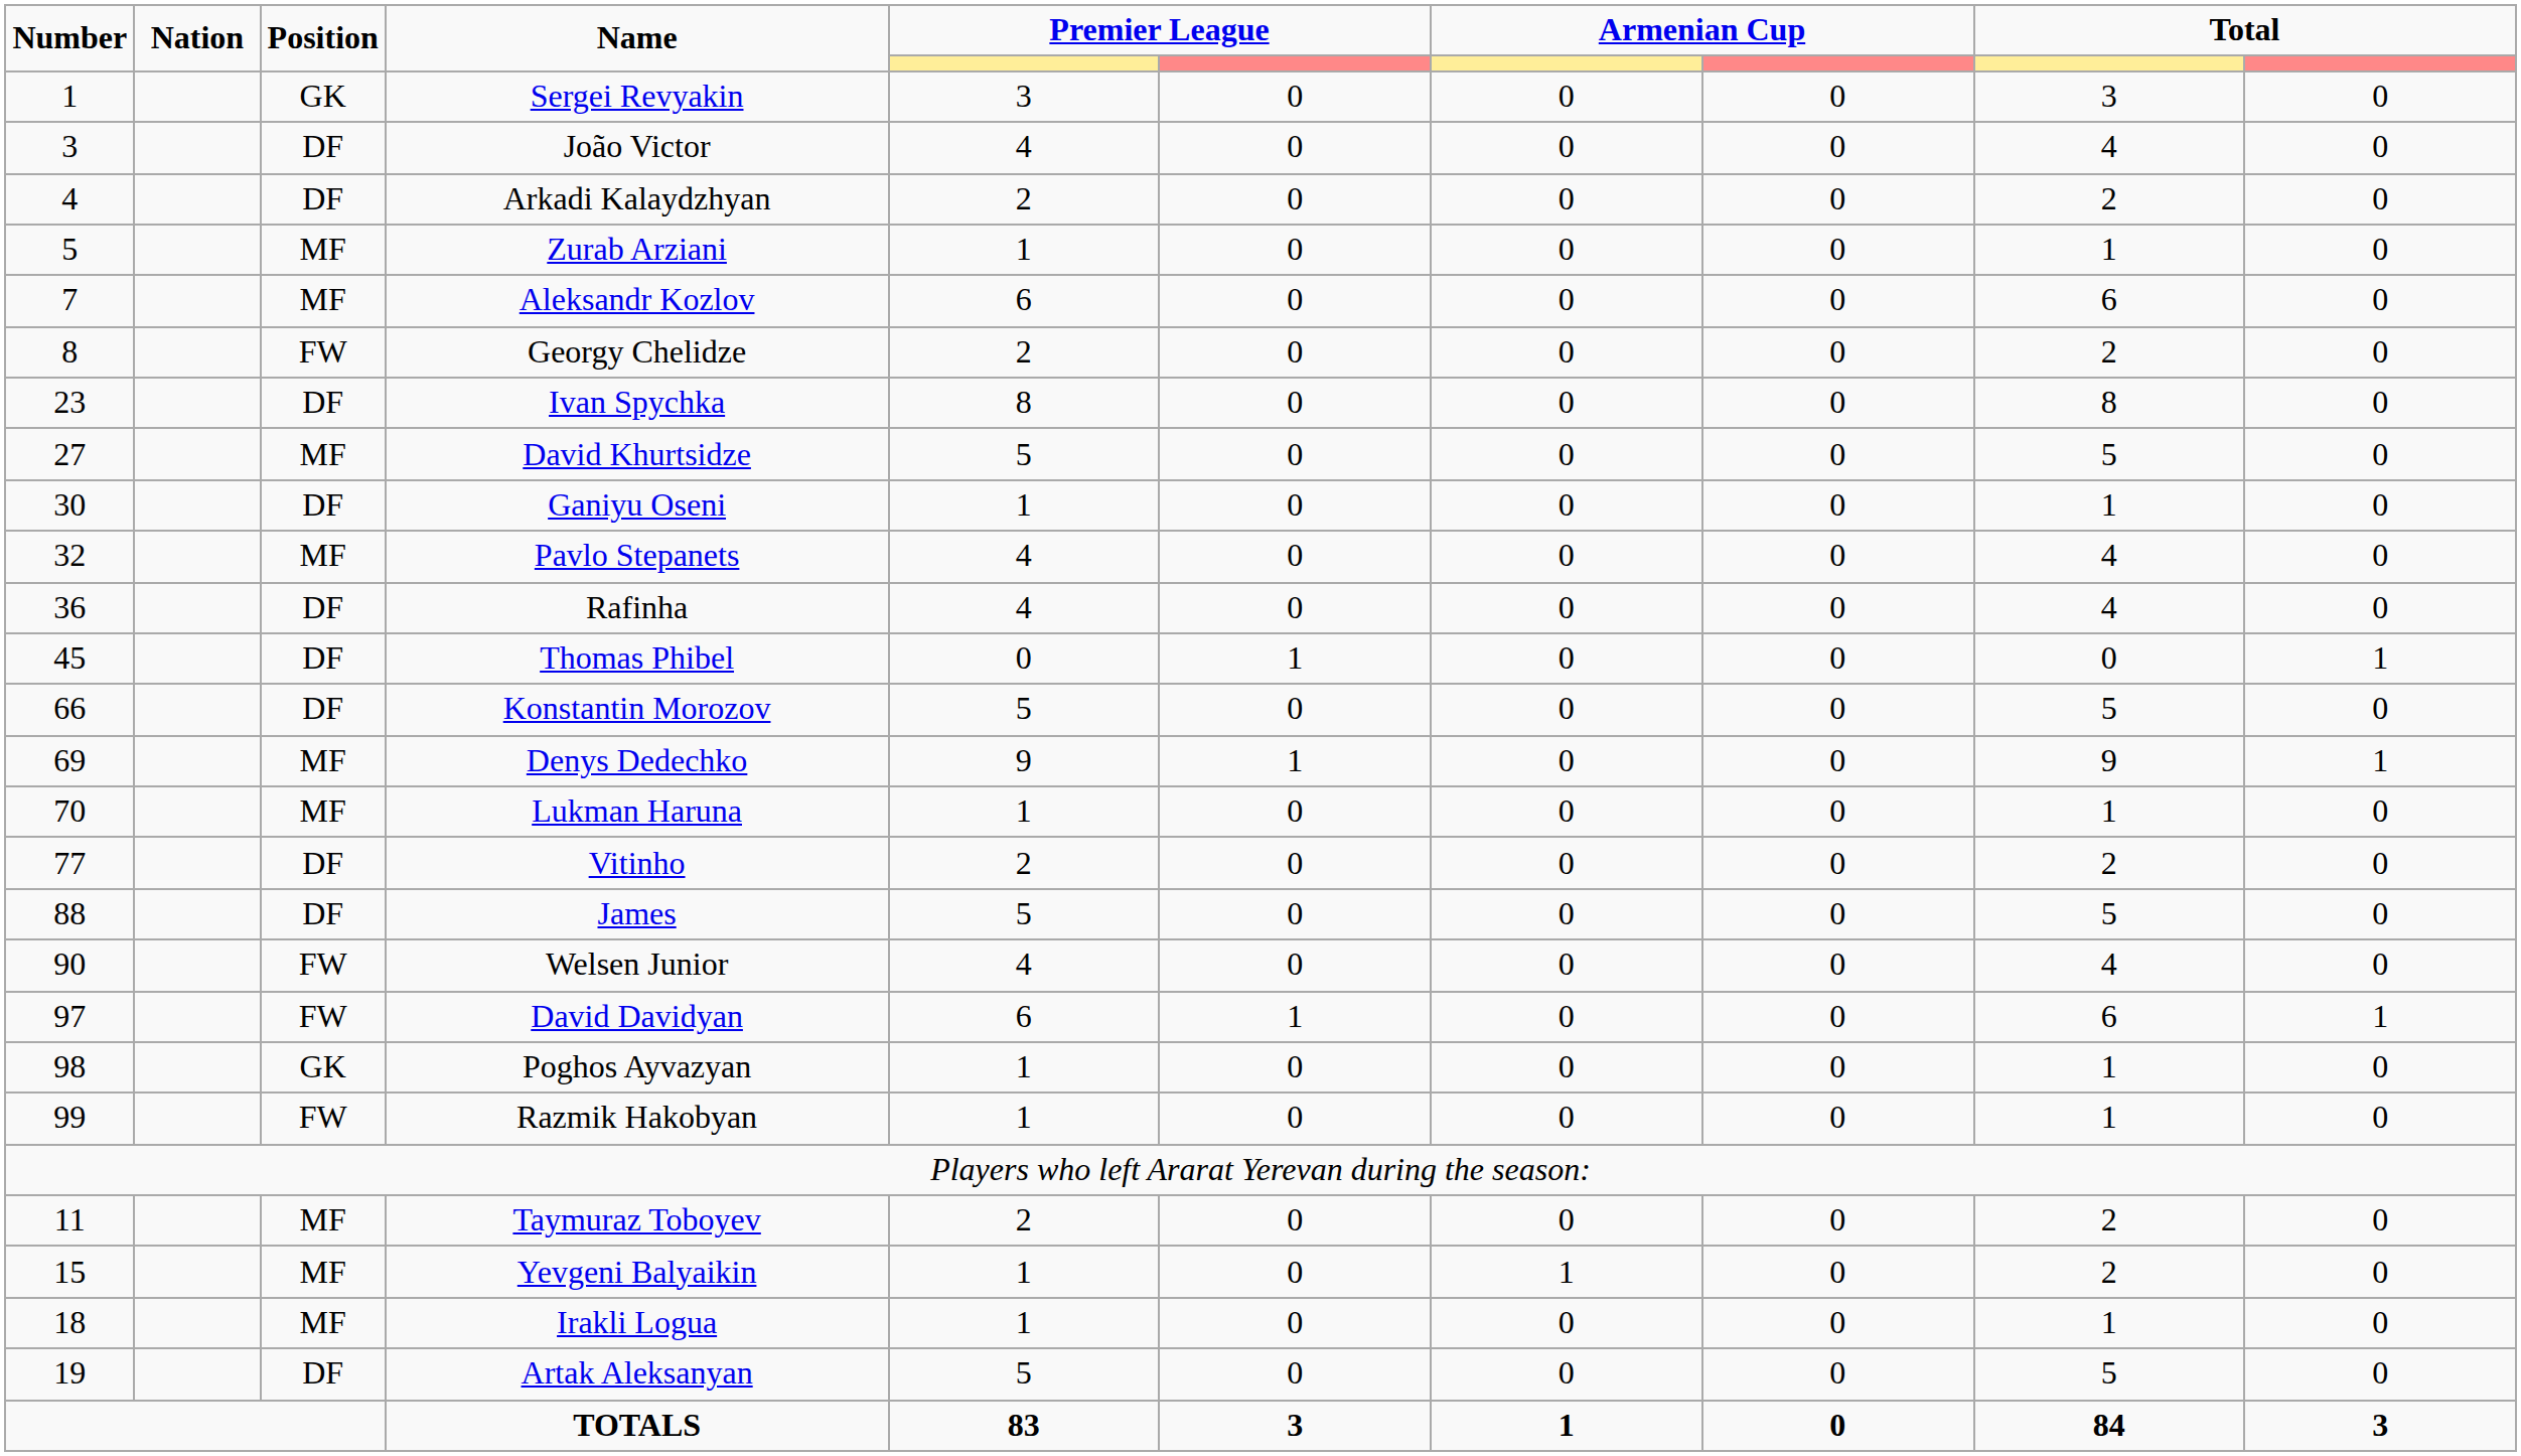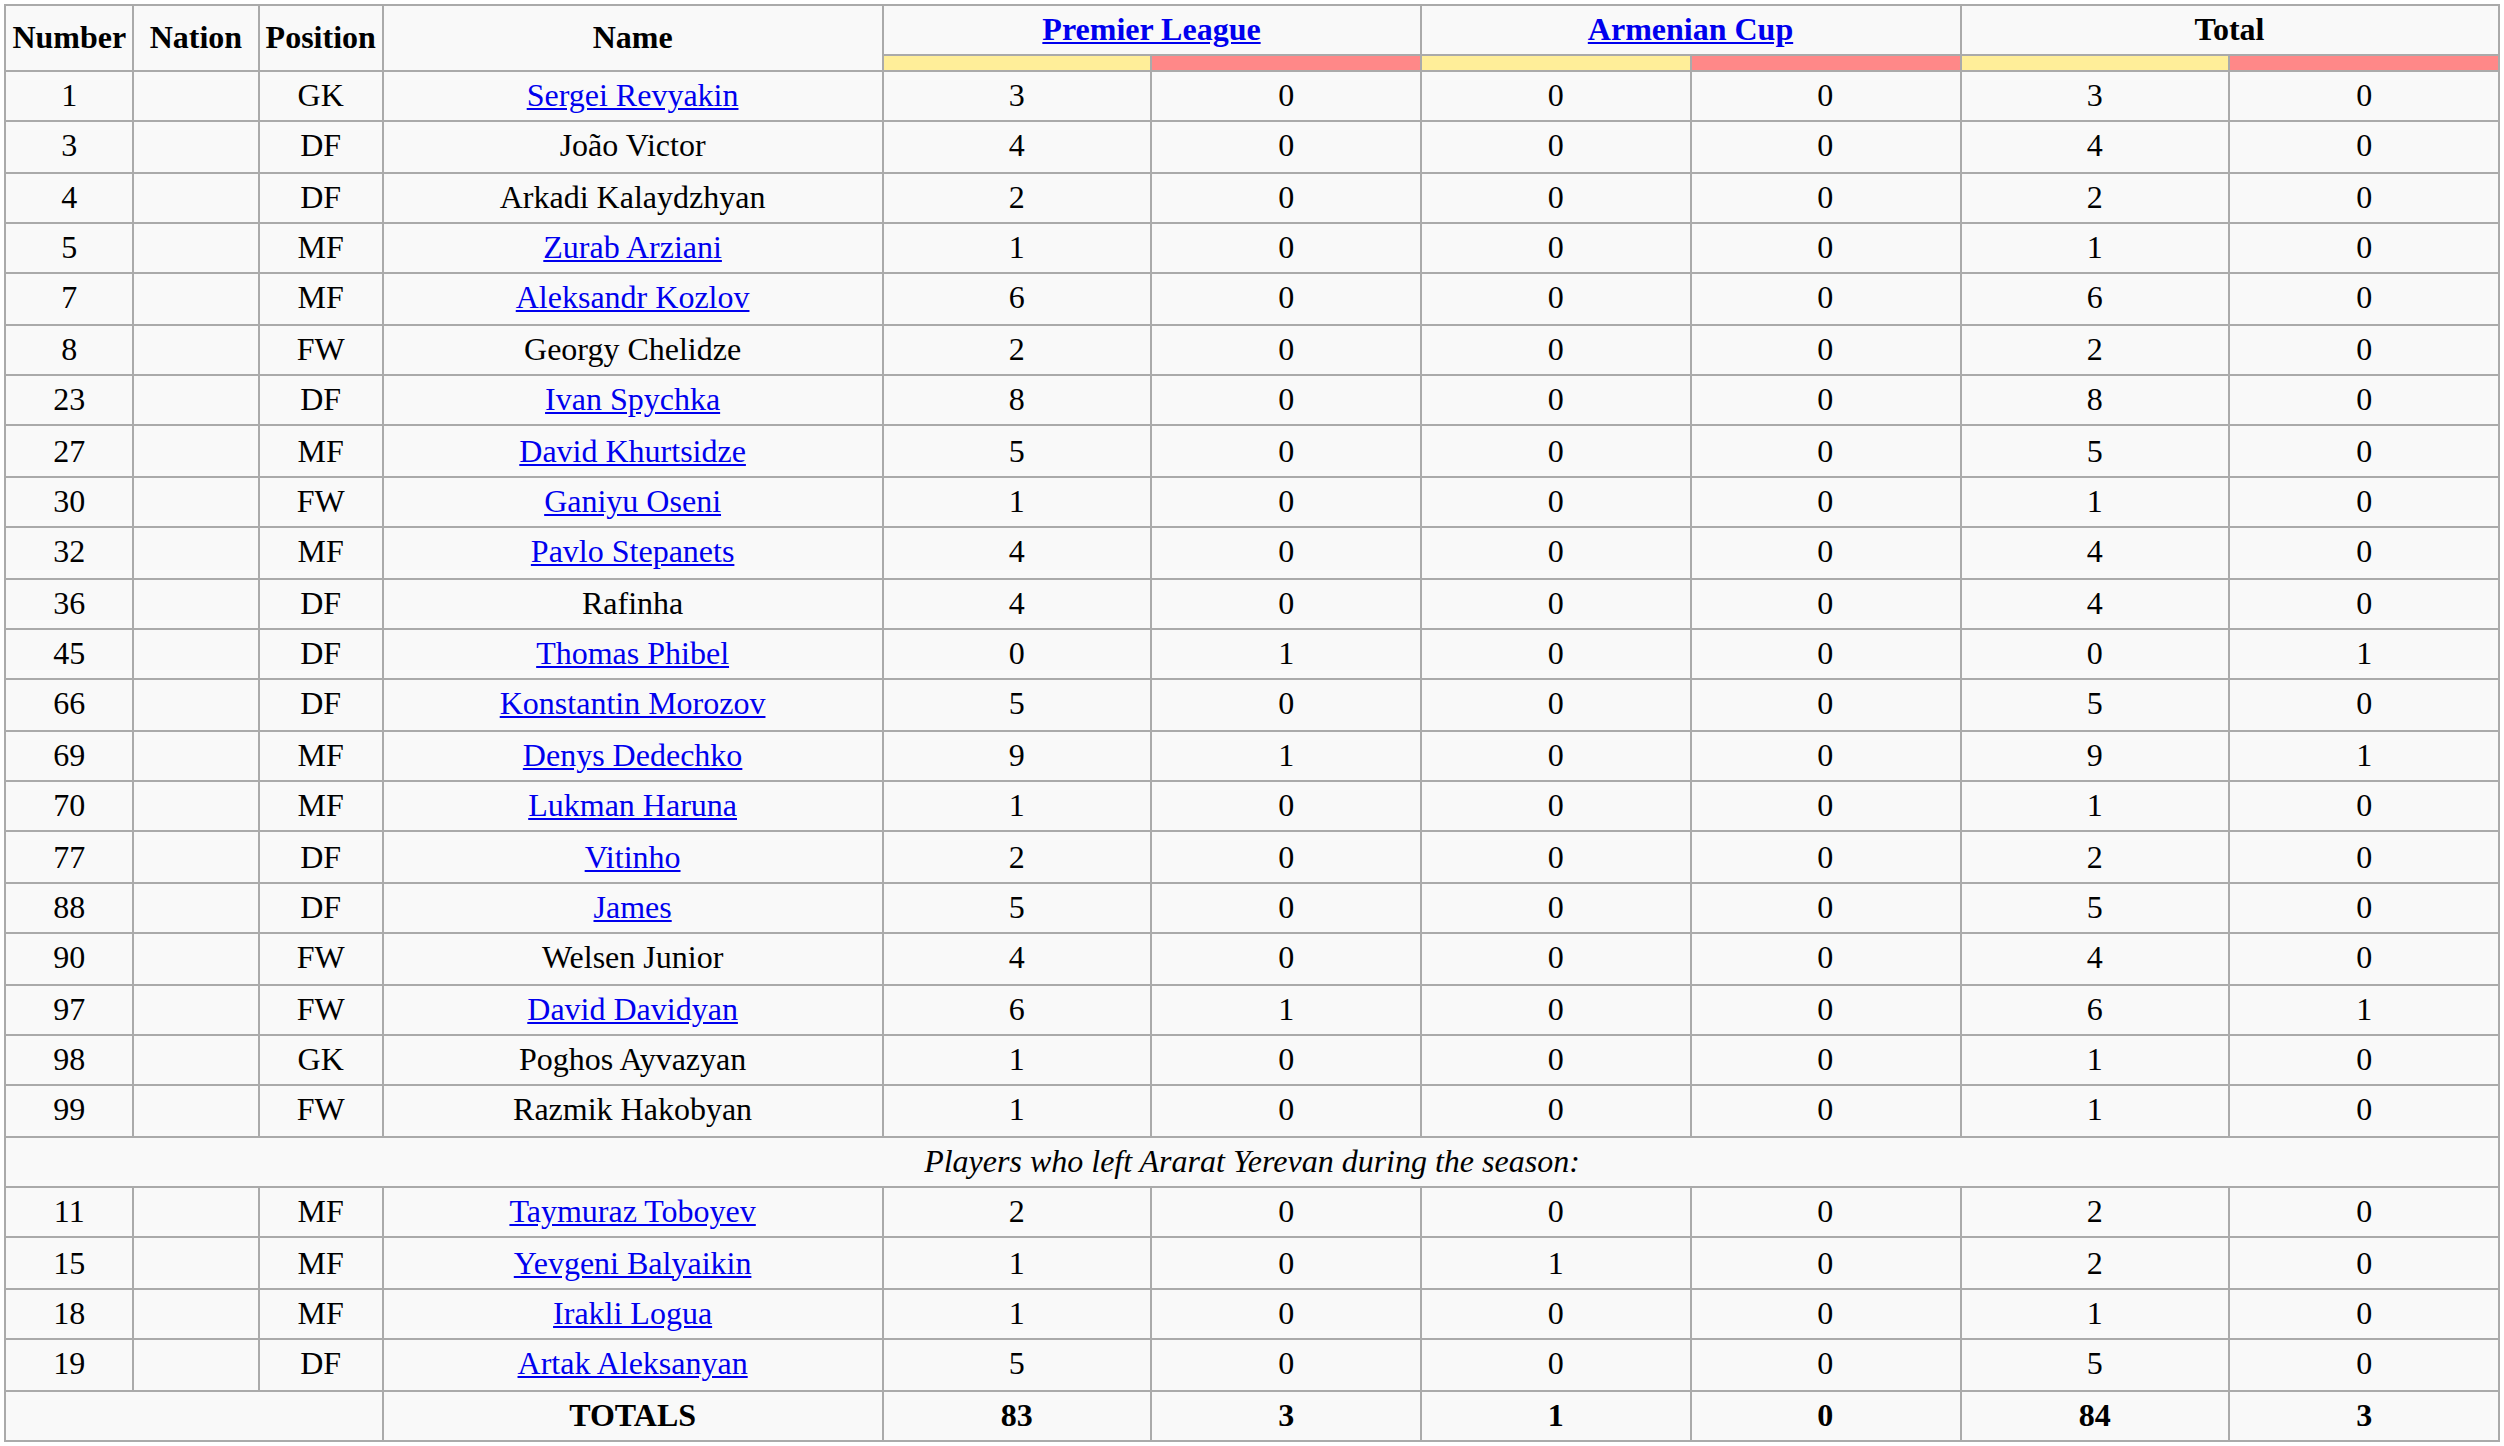Ganiyu Oseni | Position: DF -> FW
